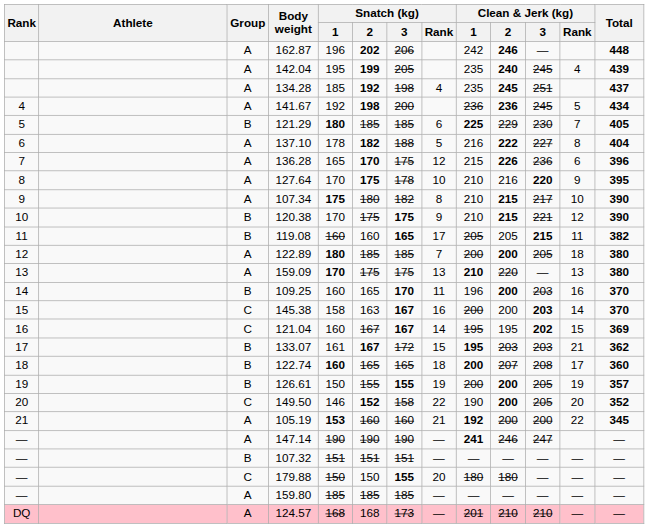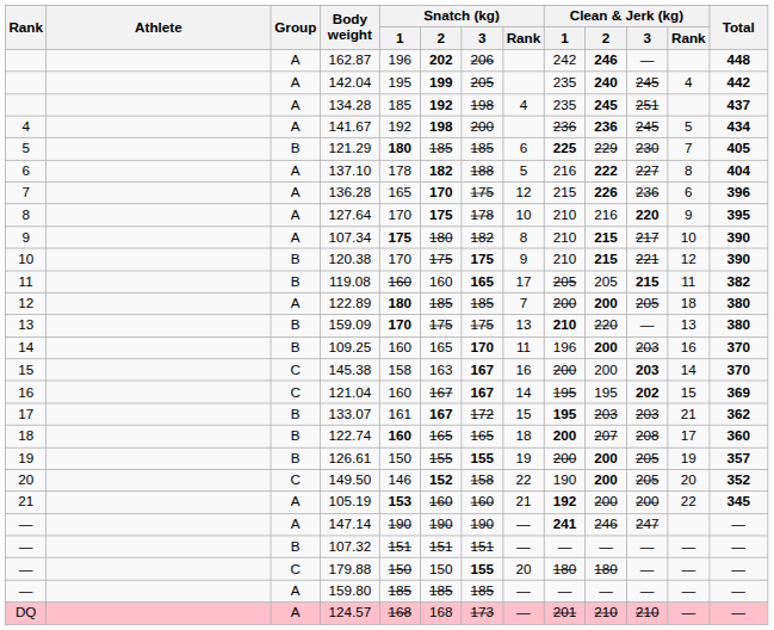142.04 | Total: 439 -> 442
159.09 | Group: A -> B
